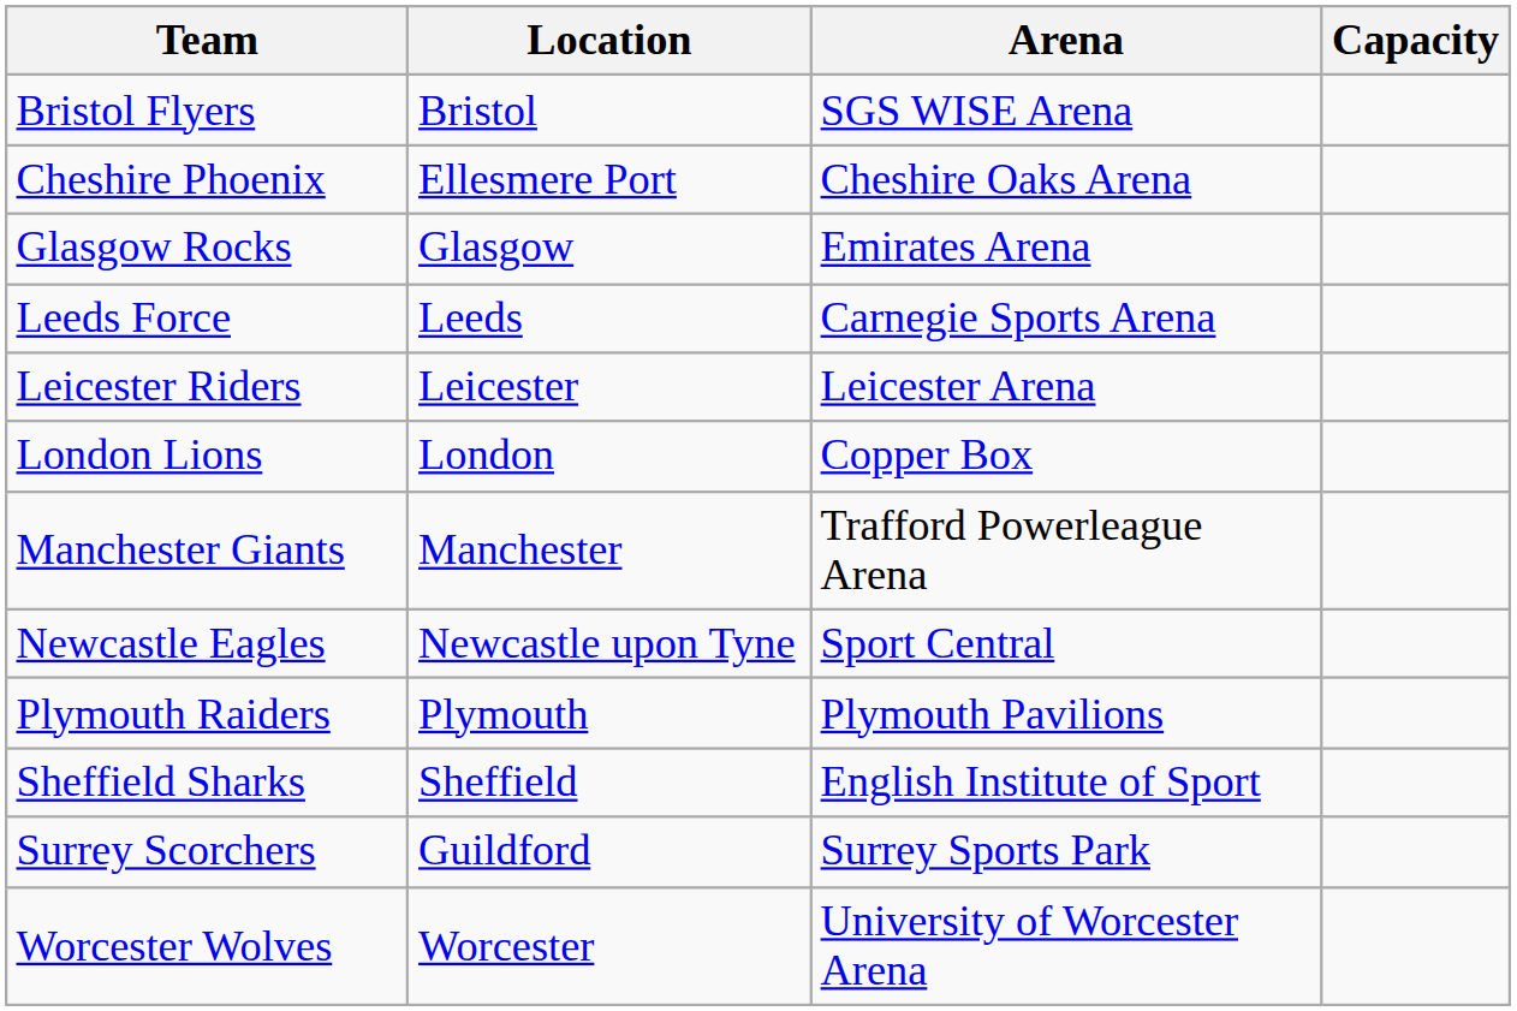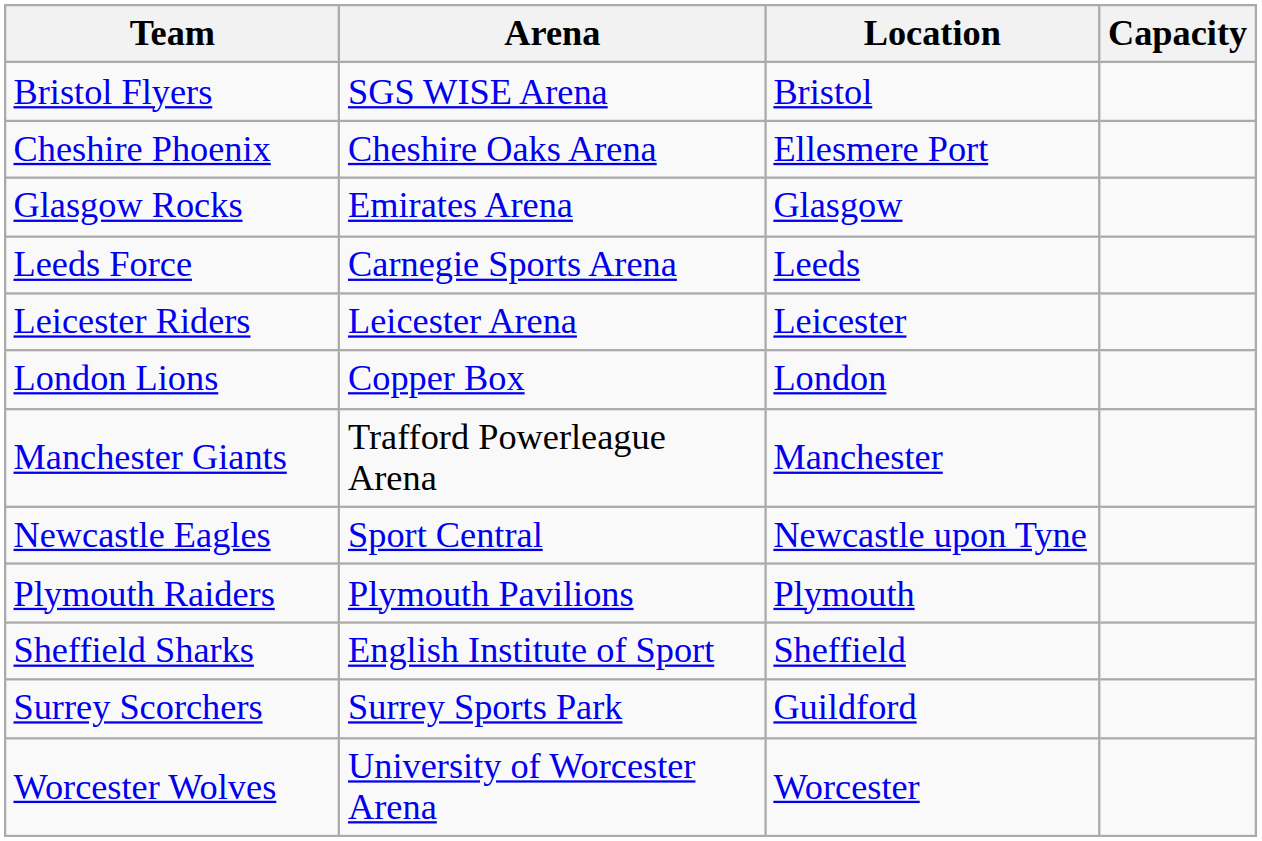columns swapped: Location <-> Arena
